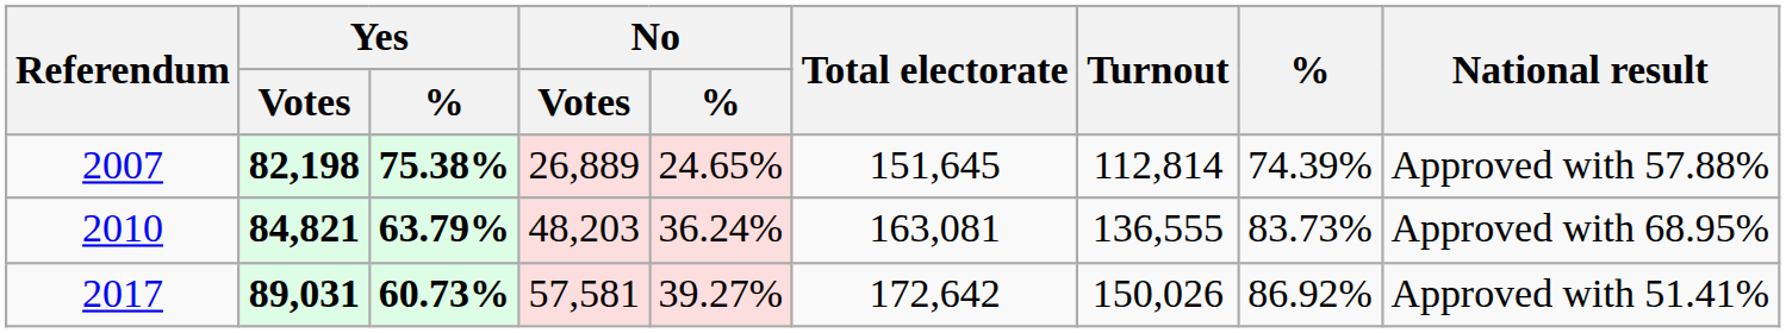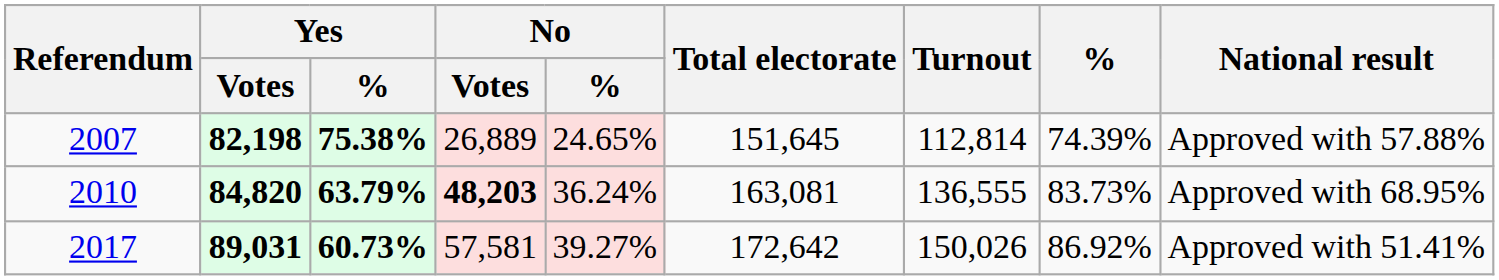2010 | Yes / Votes: 84,821 -> 84,820
2010 | No / Votes: normal -> bold
